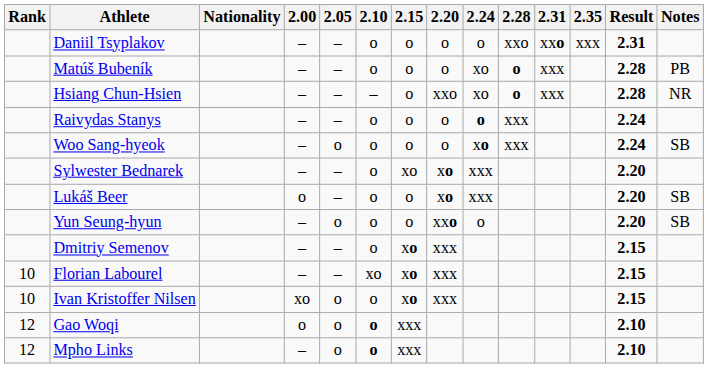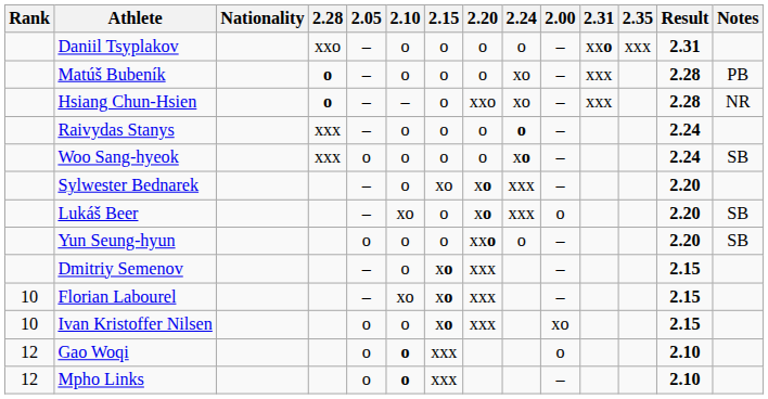columns swapped: 2.00 <-> 2.28
Lukáš Beer | 2.10: o -> xo
